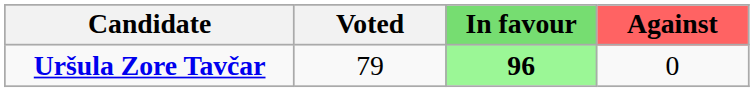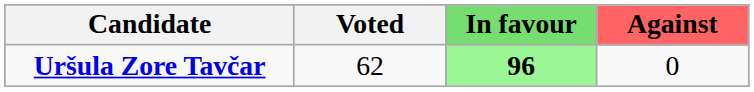Uršula Zore Tavčar | Voted: 79 -> 62
